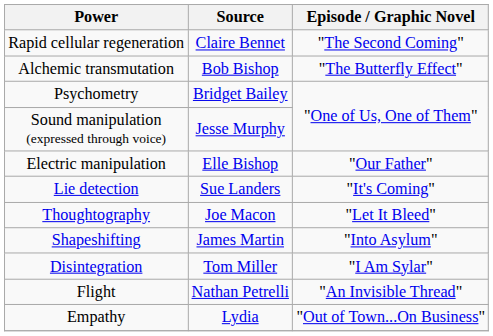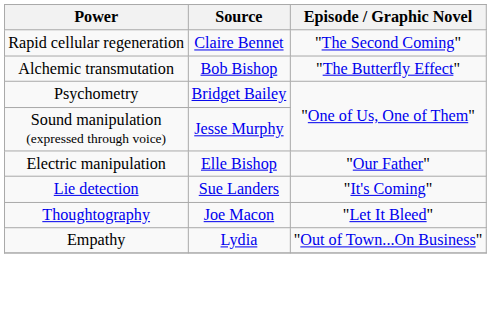- row: Shapeshifting | James Martin | "Into Asylum"
- row: Disintegration | Tom Miller | "I Am Sylar"
- row: Flight | Nathan Petrelli | "An Invisible Thread"
